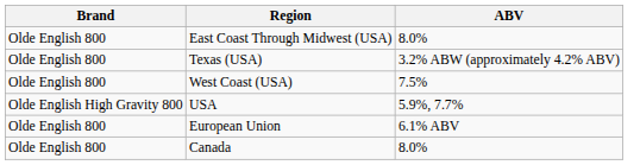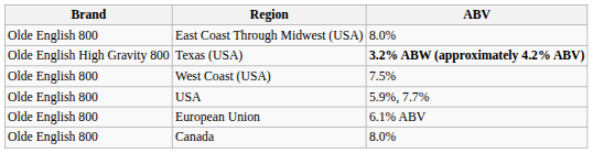Texas (USA) | Brand: Olde English 800 -> Olde English High Gravity 800
Texas (USA) | ABV: normal -> bold
USA | Brand: Olde English High Gravity 800 -> Olde English 800
